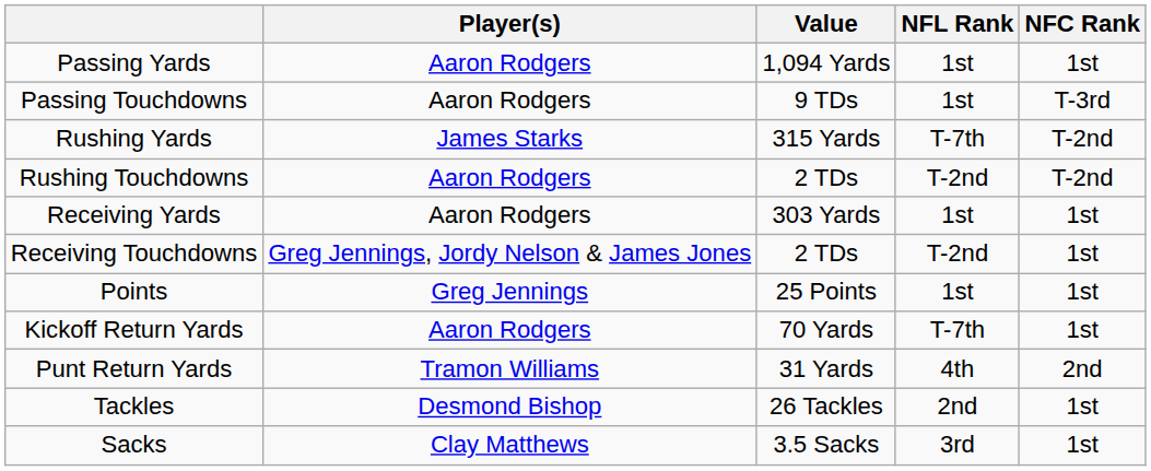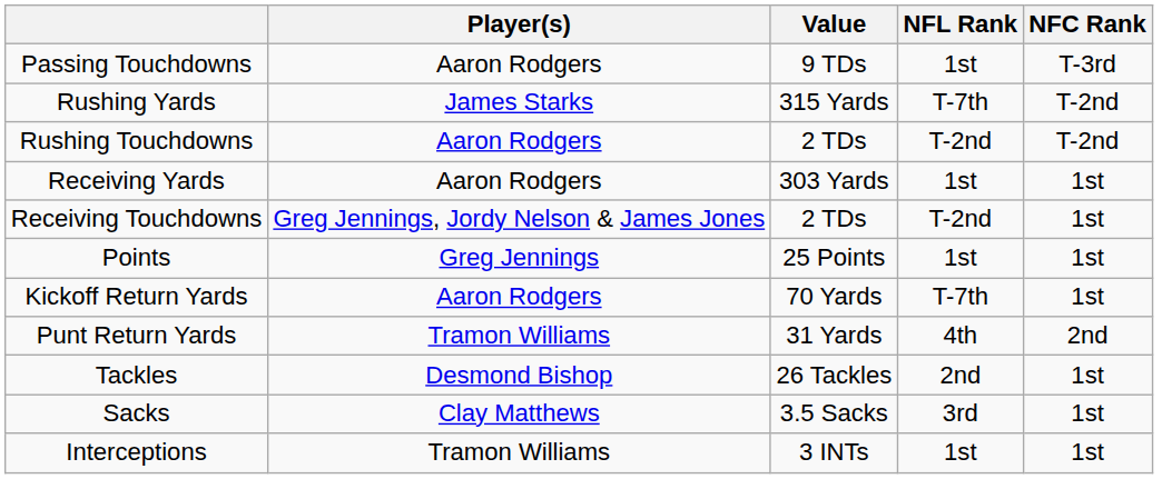- row: Passing Yards | Aaron Rodgers | 1,094 Yards | 1st | 1st
+ row: Interceptions | Tramon Williams | 3 INTs | 1st | 1st
